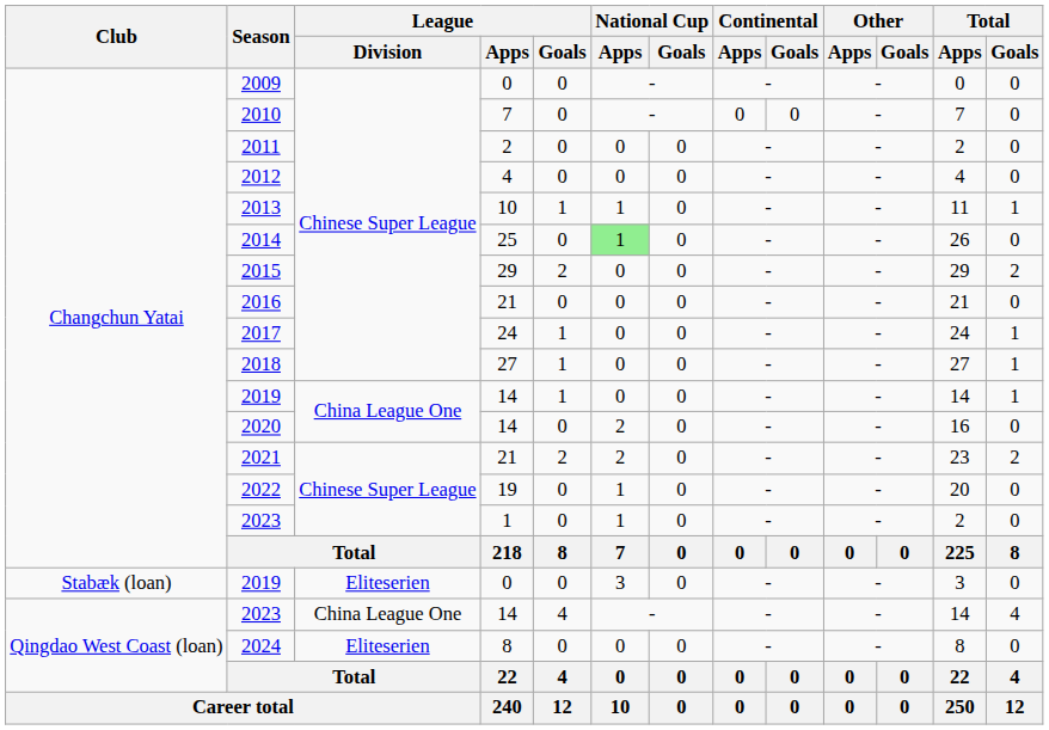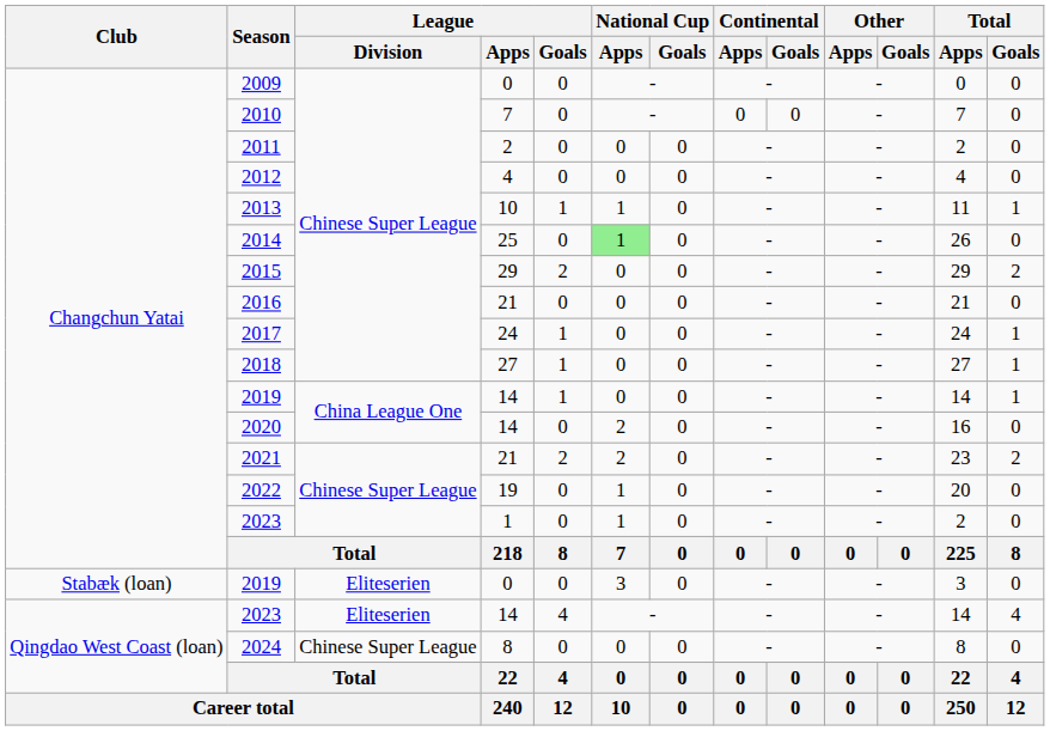2023 / 14 | League / Division: China League One -> Eliteserien
2024 | League / Division: Eliteserien -> Chinese Super League
